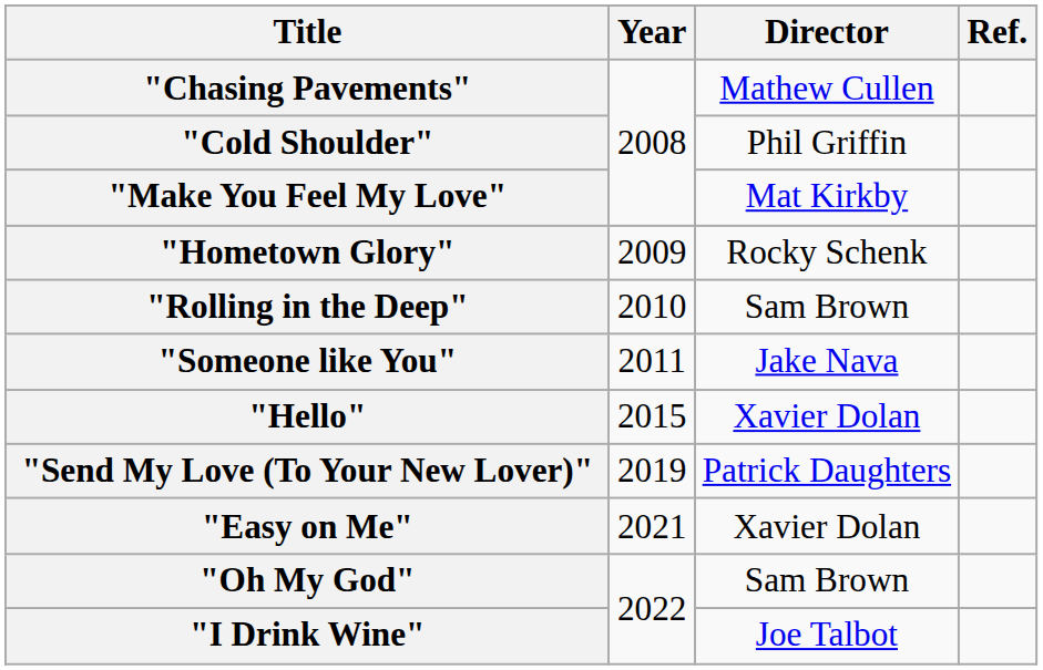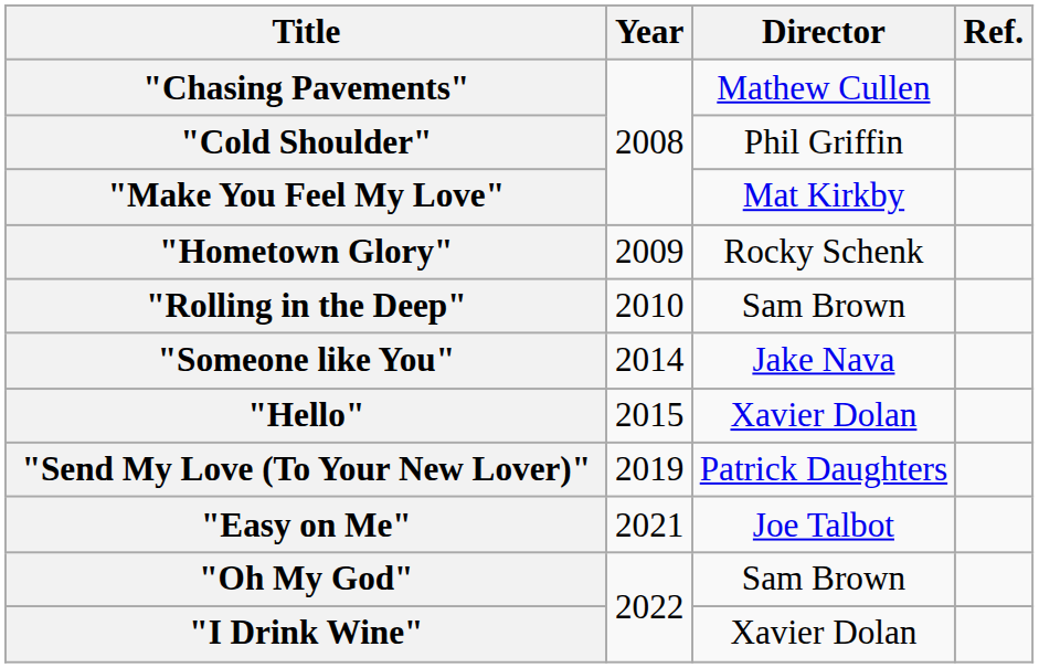"Someone like You" | Year: 2011 -> 2014
"Easy on Me" | Director: Xavier Dolan -> Joe Talbot
"I Drink Wine" | Director: Joe Talbot -> Xavier Dolan
